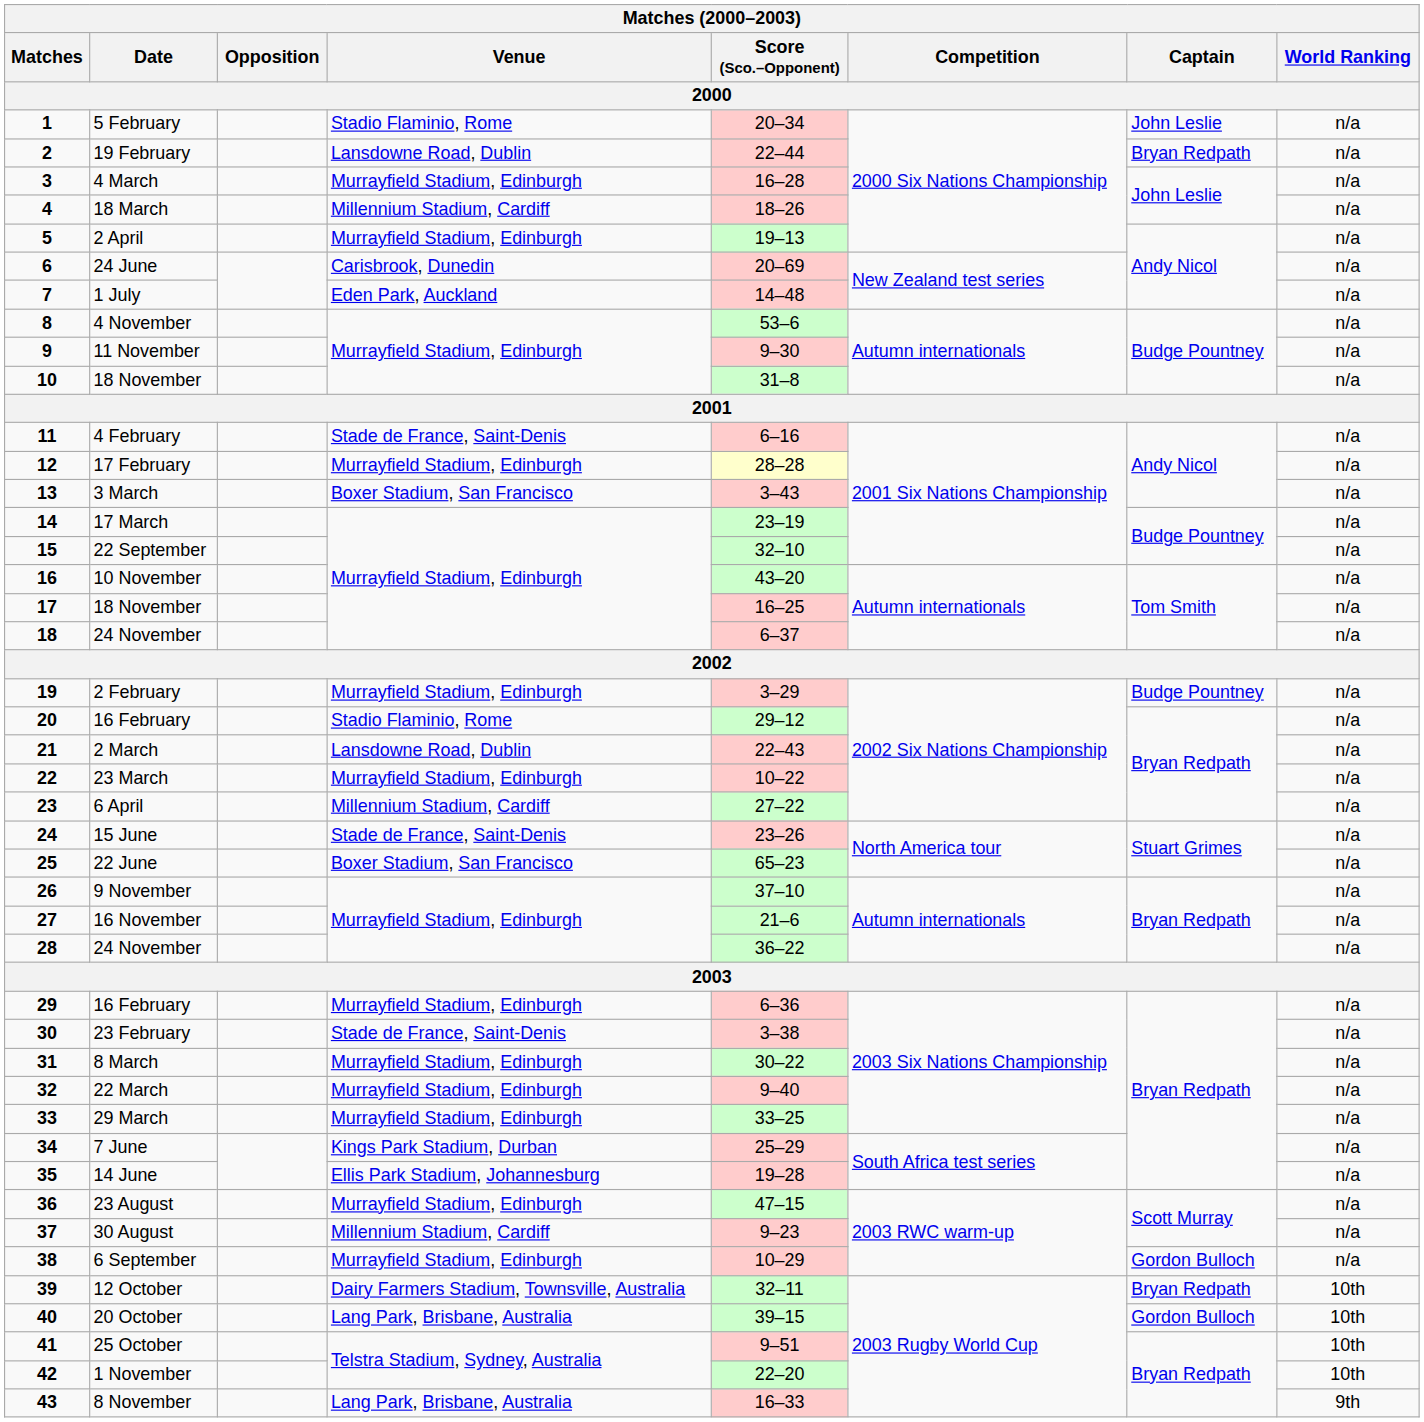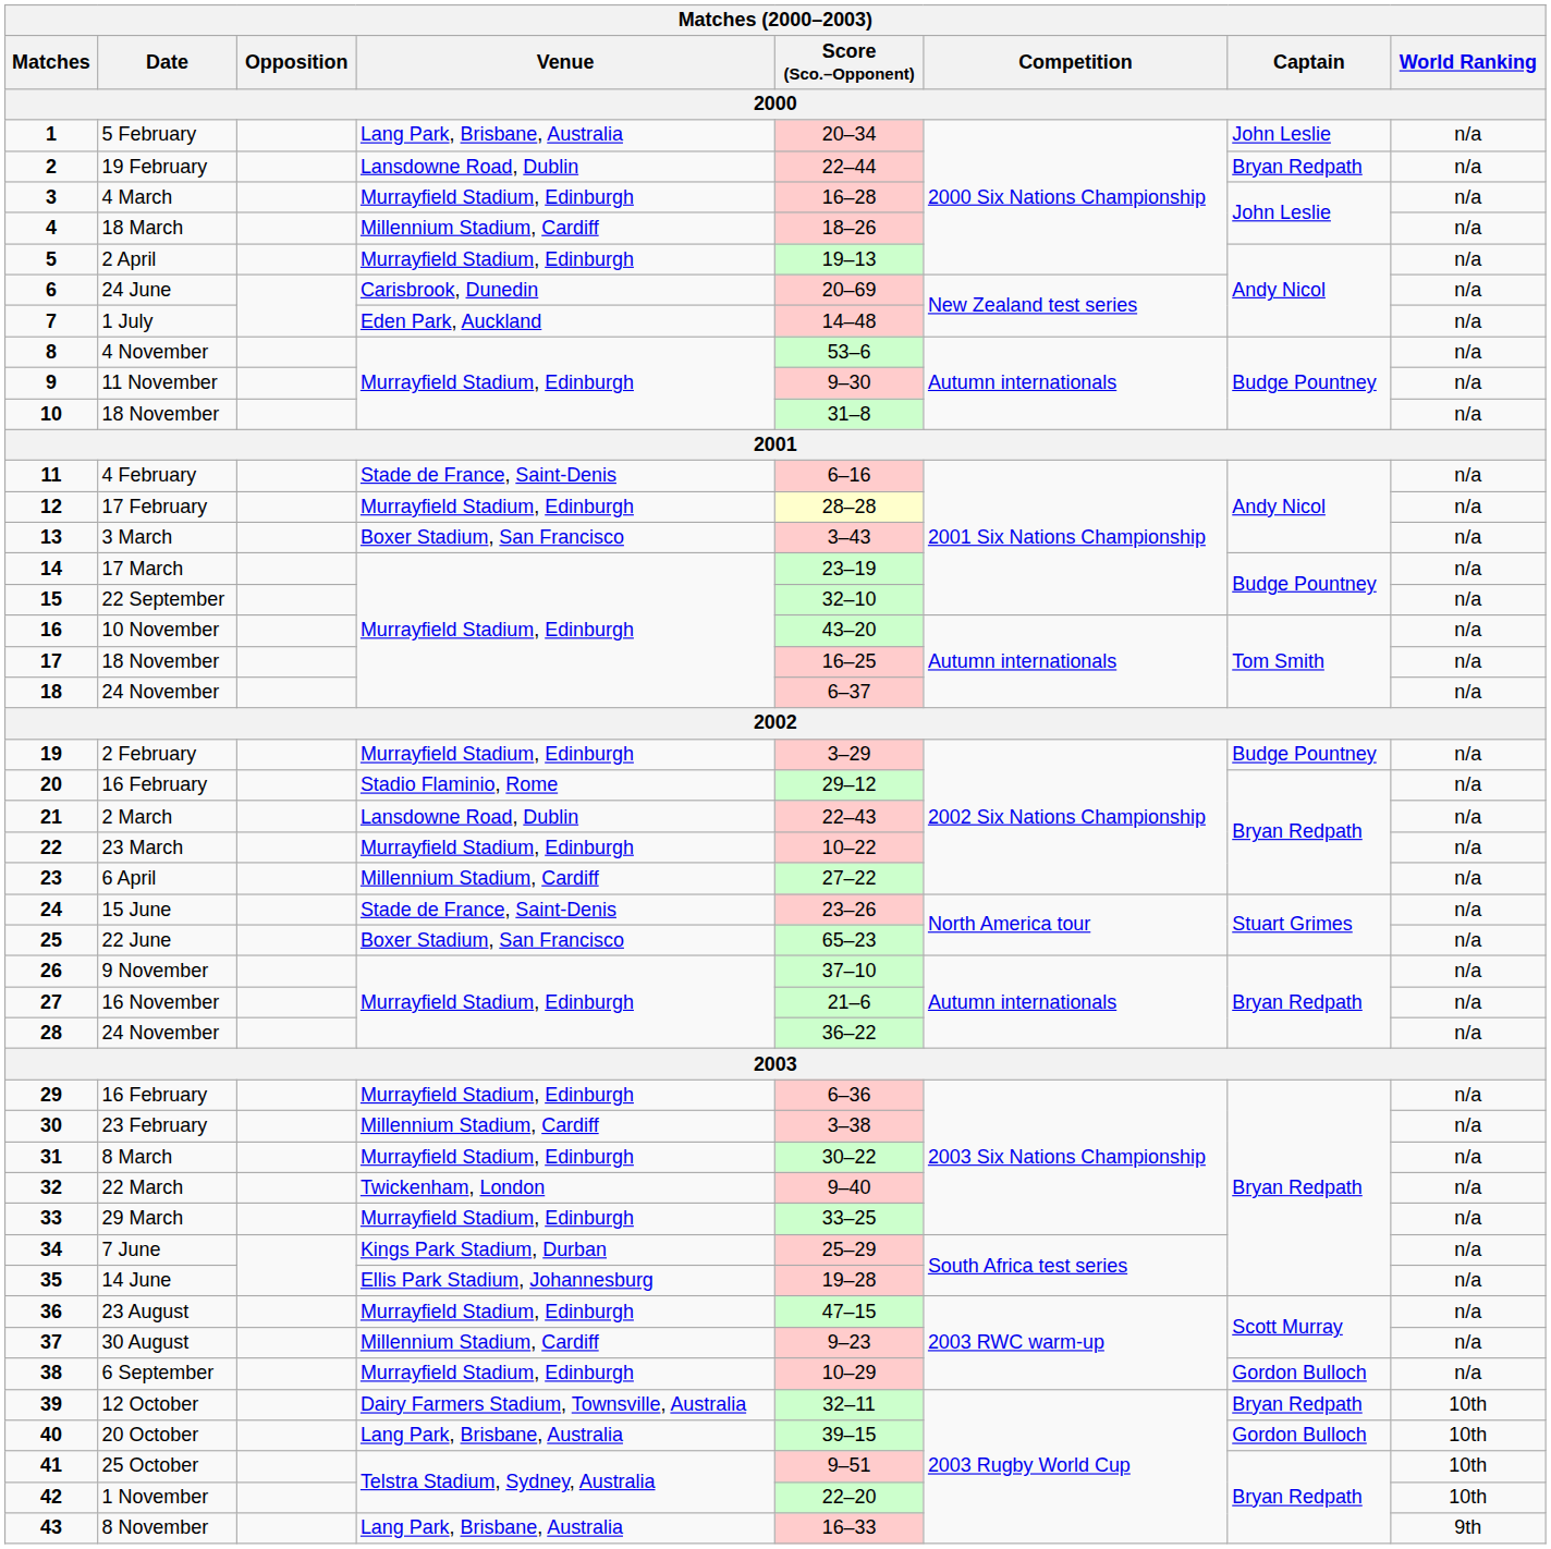5 February | Venue: Stadio Flaminio, Rome -> Lang Park, Brisbane, Australia
23 February | Venue: Stade de France, Saint-Denis -> Millennium Stadium, Cardiff
22 March | Venue: Murrayfield Stadium, Edinburgh -> Twickenham, London
